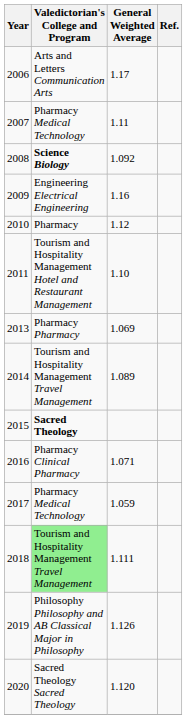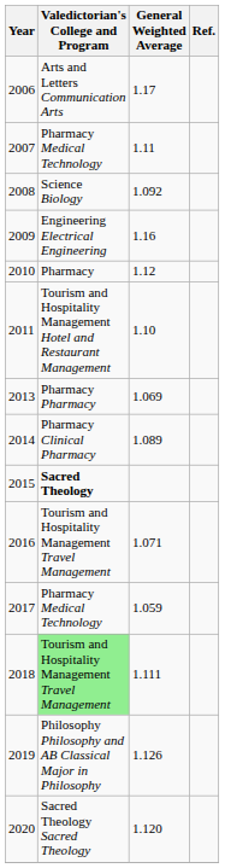2008 | Valedictorian's College and Program: bold -> normal
2014 | Valedictorian's College and Program: Tourism and Hospitality Management Travel Management -> Pharmacy Clinical Pharmacy
2016 | Valedictorian's College and Program: Pharmacy Clinical Pharmacy -> Tourism and Hospitality Management Travel Management
